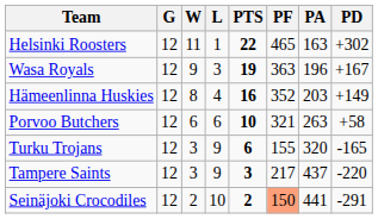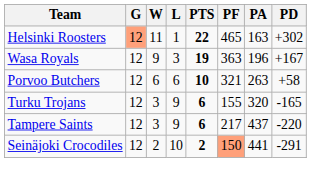Helsinki Roosters | G: no background -> lightsalmon background
- row: Hämeenlinna Huskies | 12 | 8 | 4 | 16 | 352 | 203 | +149
Tampere Saints | PTS: 3 -> 6
